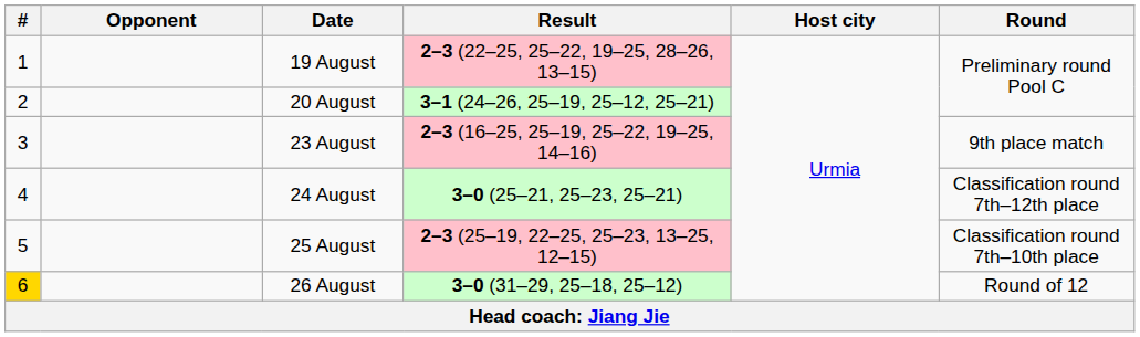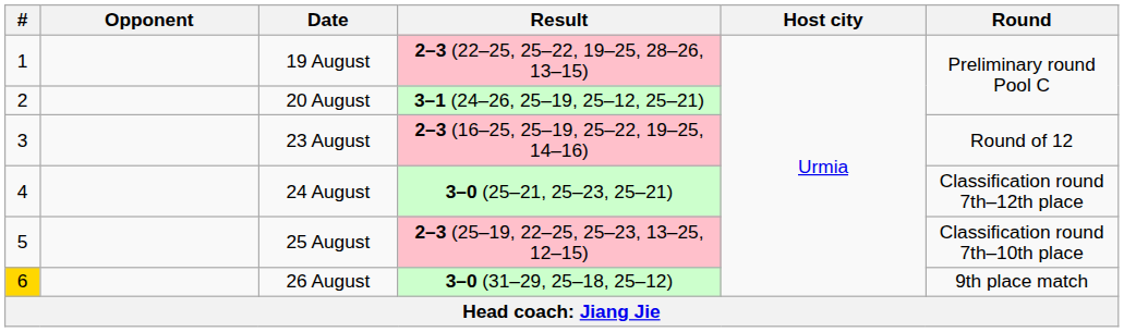23 August | Round: 9th place match -> Round of 12
26 August | Round: Round of 12 -> 9th place match
